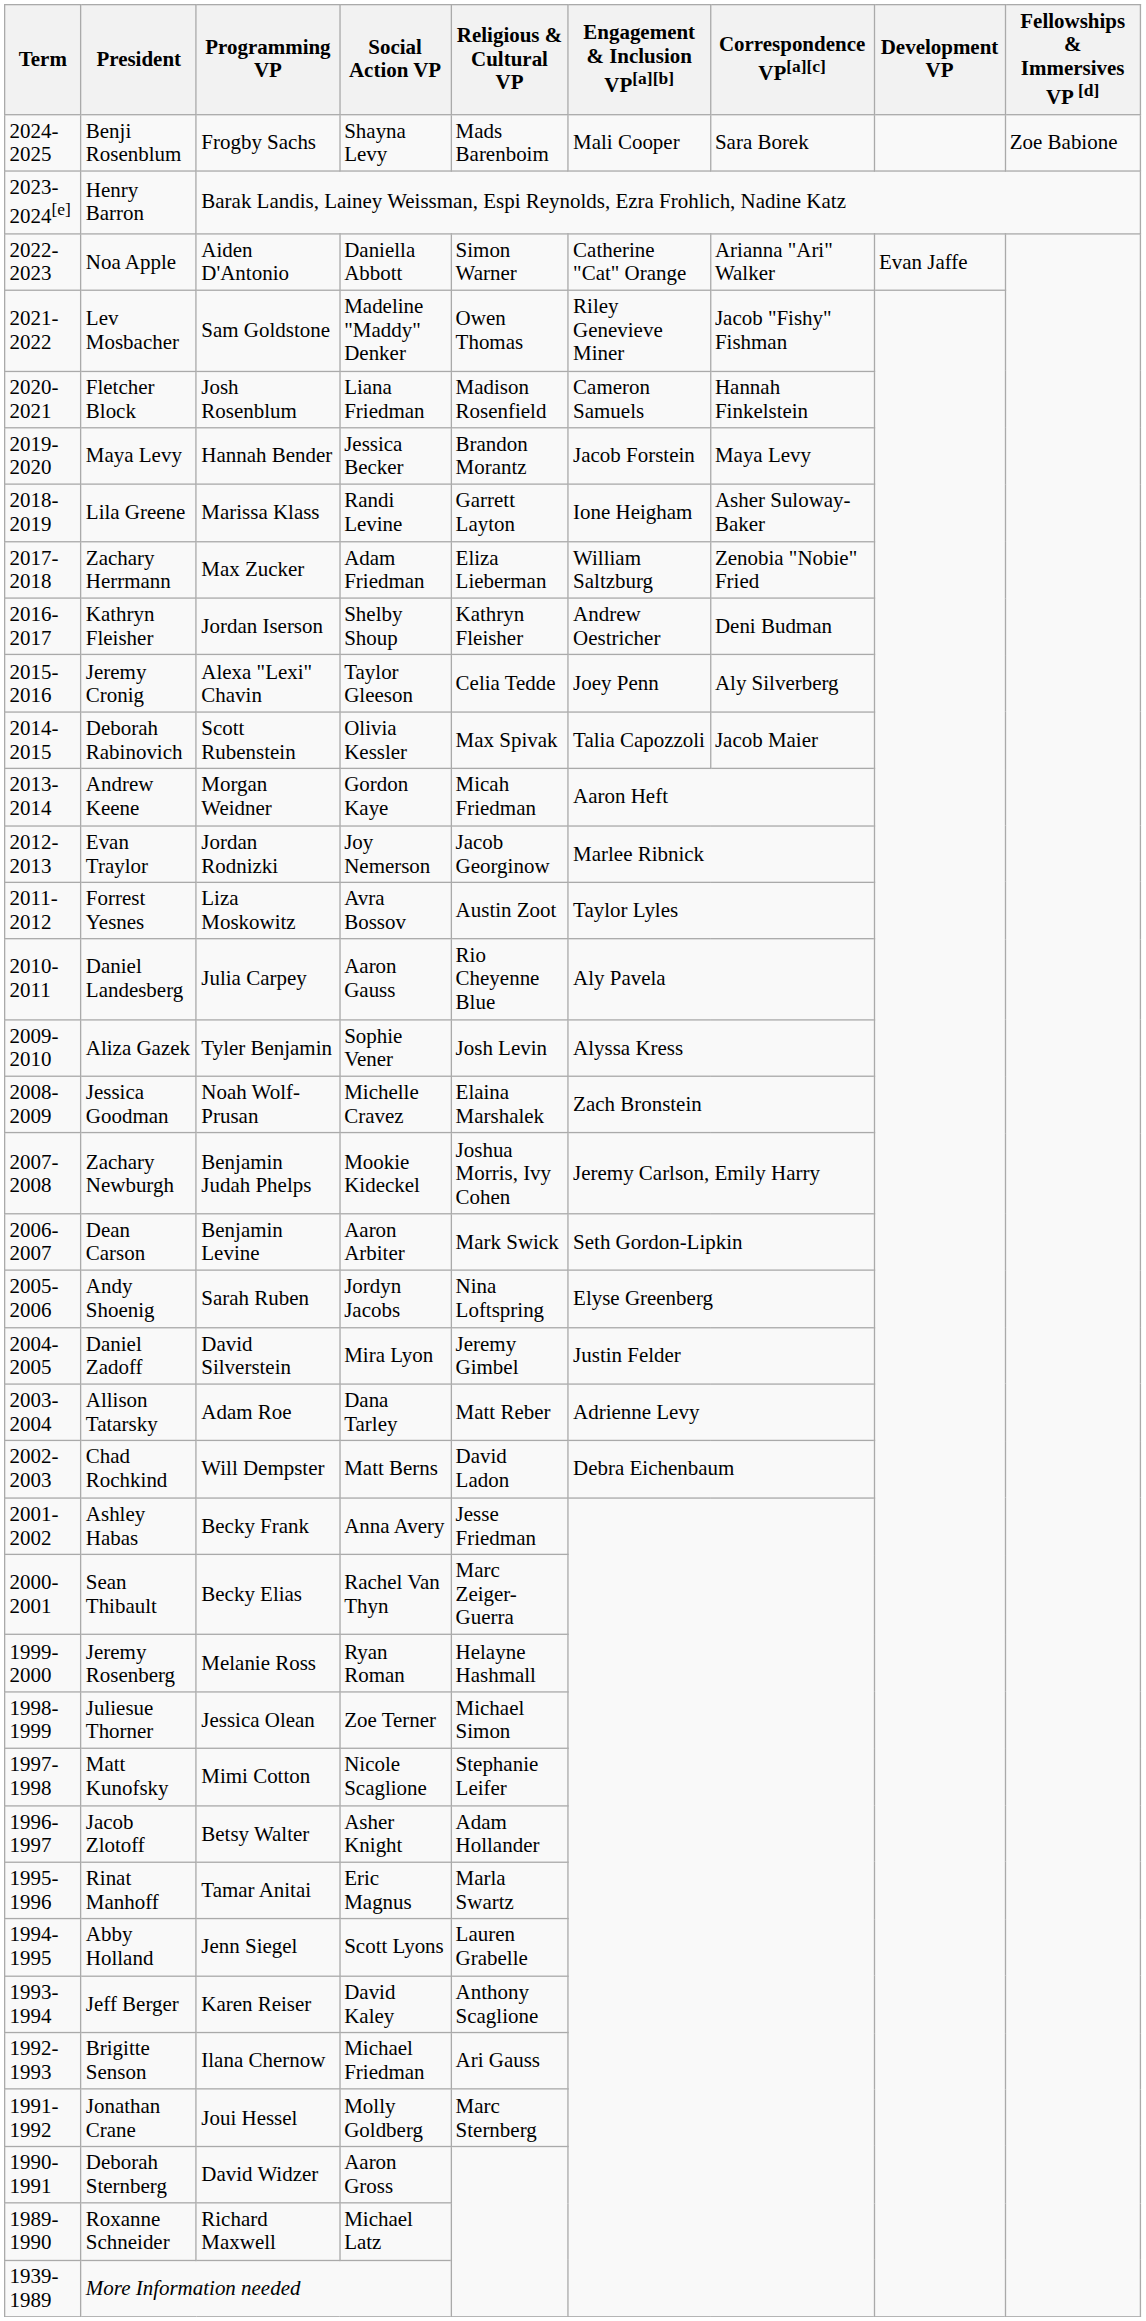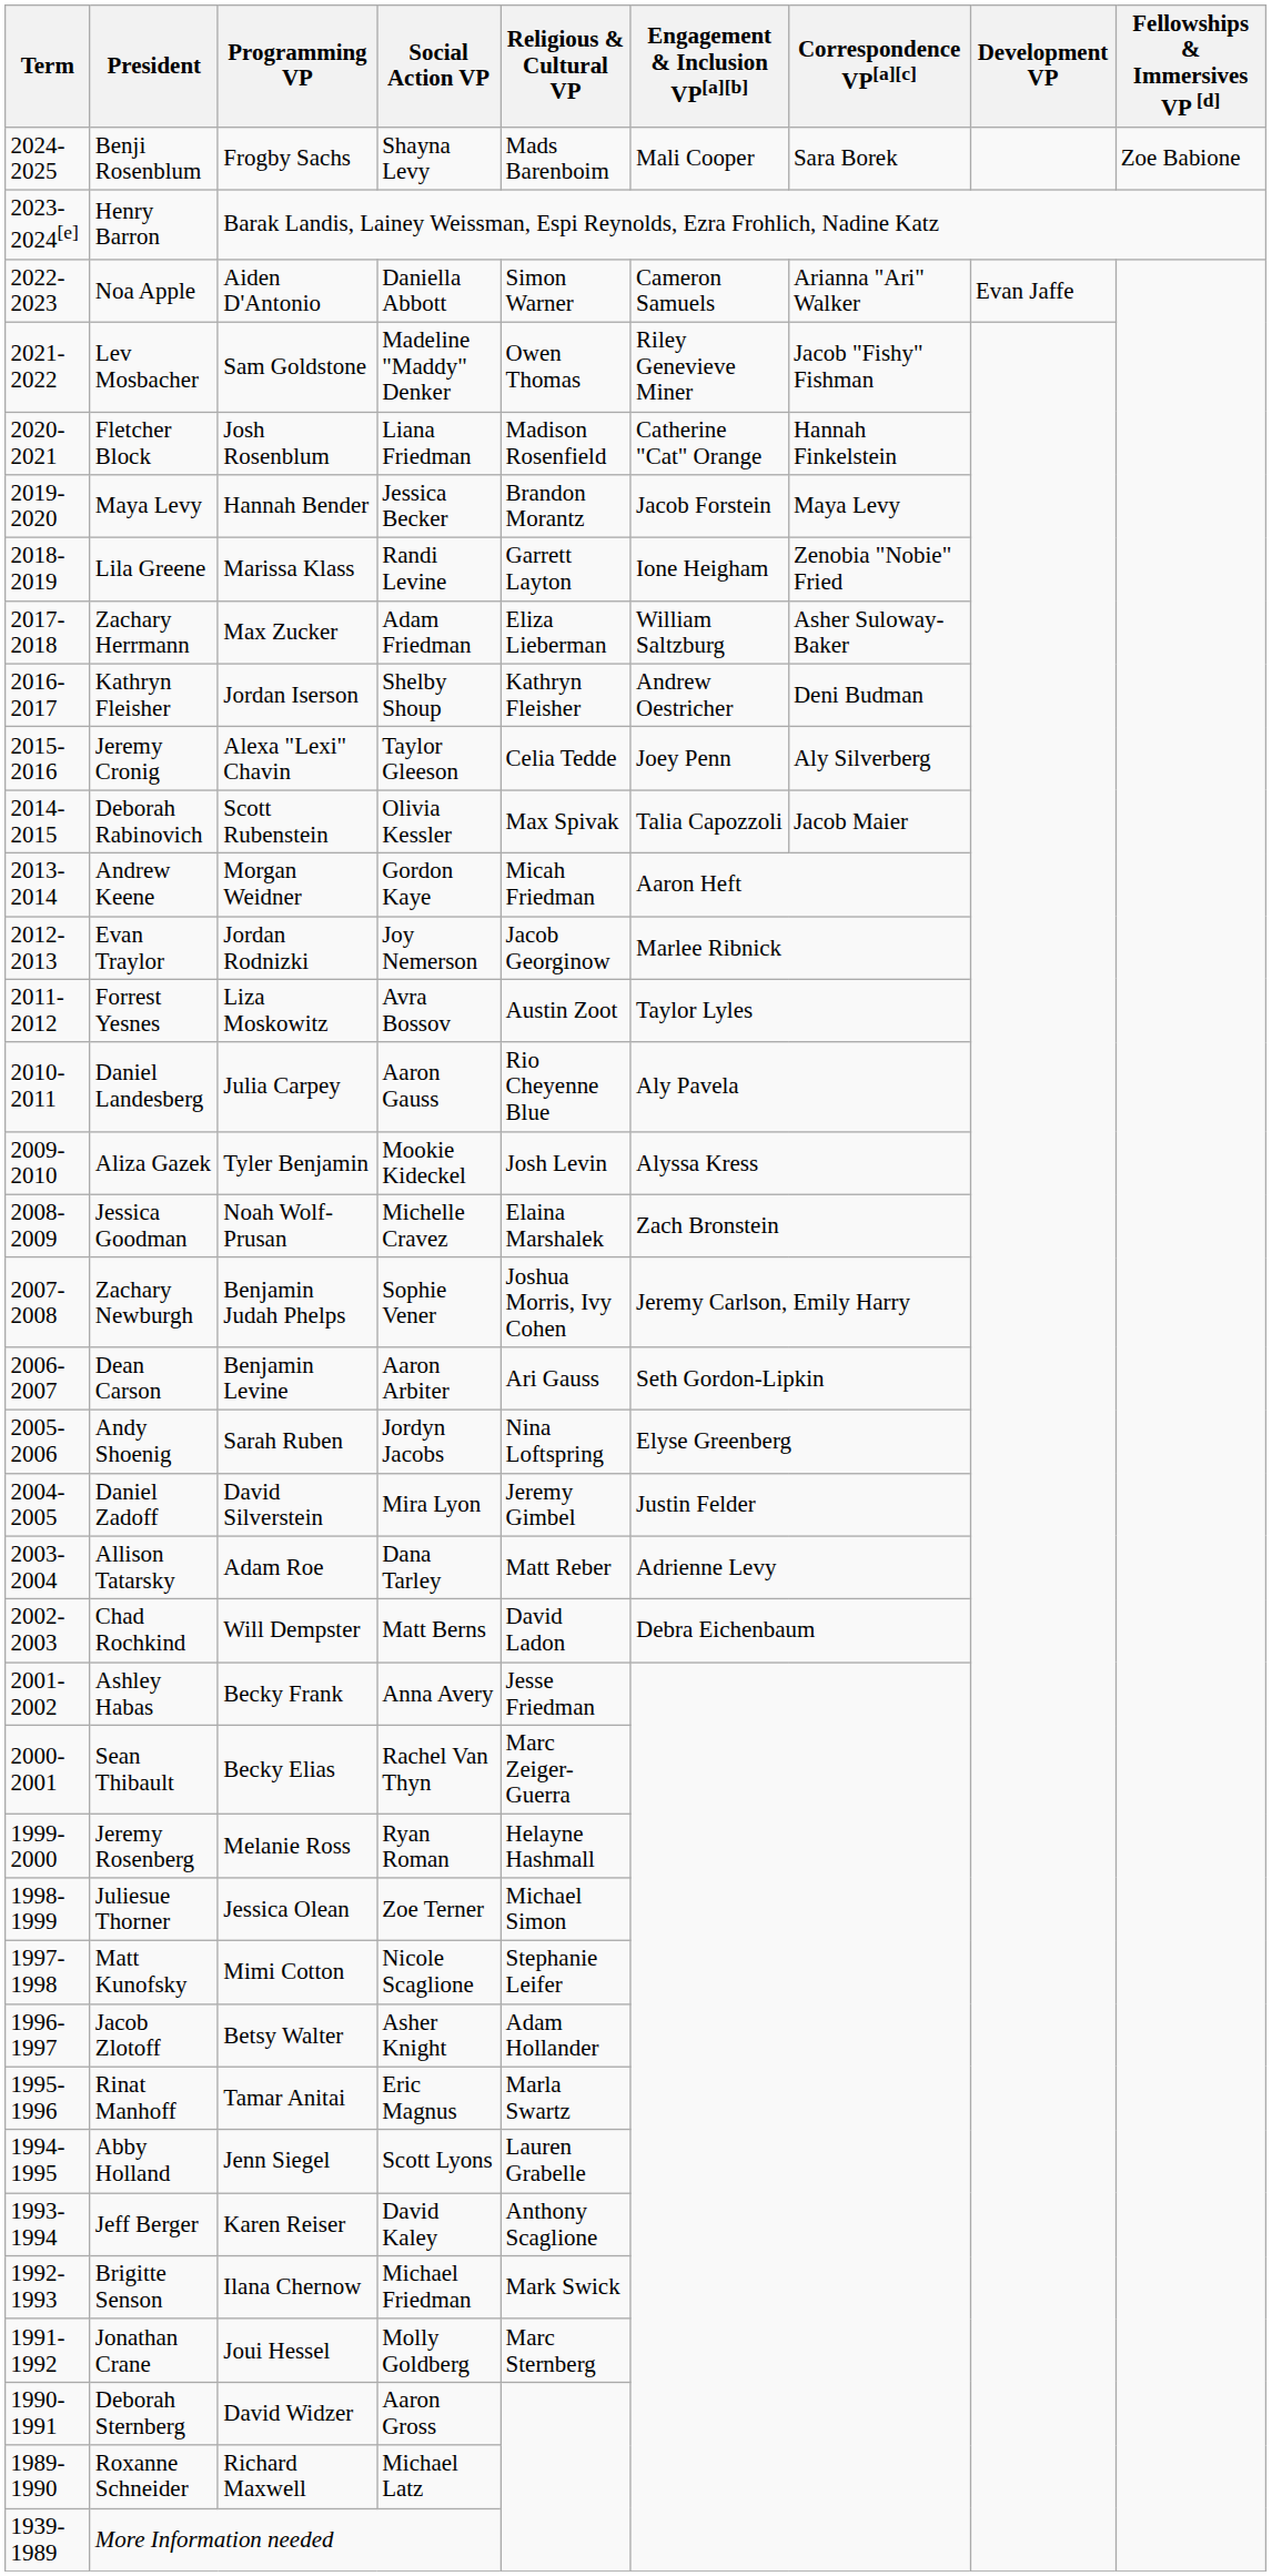Noa Apple | Engagement & Inclusion VP[a][b]: Catherine "Cat" Orange -> Cameron Samuels
Fletcher Block | Engagement & Inclusion VP[a][b]: Cameron Samuels -> Catherine "Cat" Orange
Lila Greene | Correspondence VP[a][c]: Asher Suloway-Baker -> Zenobia "Nobie" Fried
Zachary Herrmann | Correspondence VP[a][c]: Zenobia "Nobie" Fried -> Asher Suloway-Baker
Aliza Gazek | Social Action VP: Sophie Vener -> Mookie Kideckel
Zachary Newburgh | Social Action VP: Mookie Kideckel -> Sophie Vener
Dean Carson | Religious & Cultural VP: Mark Swick -> Ari Gauss
Brigitte Senson | Religious & Cultural VP: Ari Gauss -> Mark Swick
